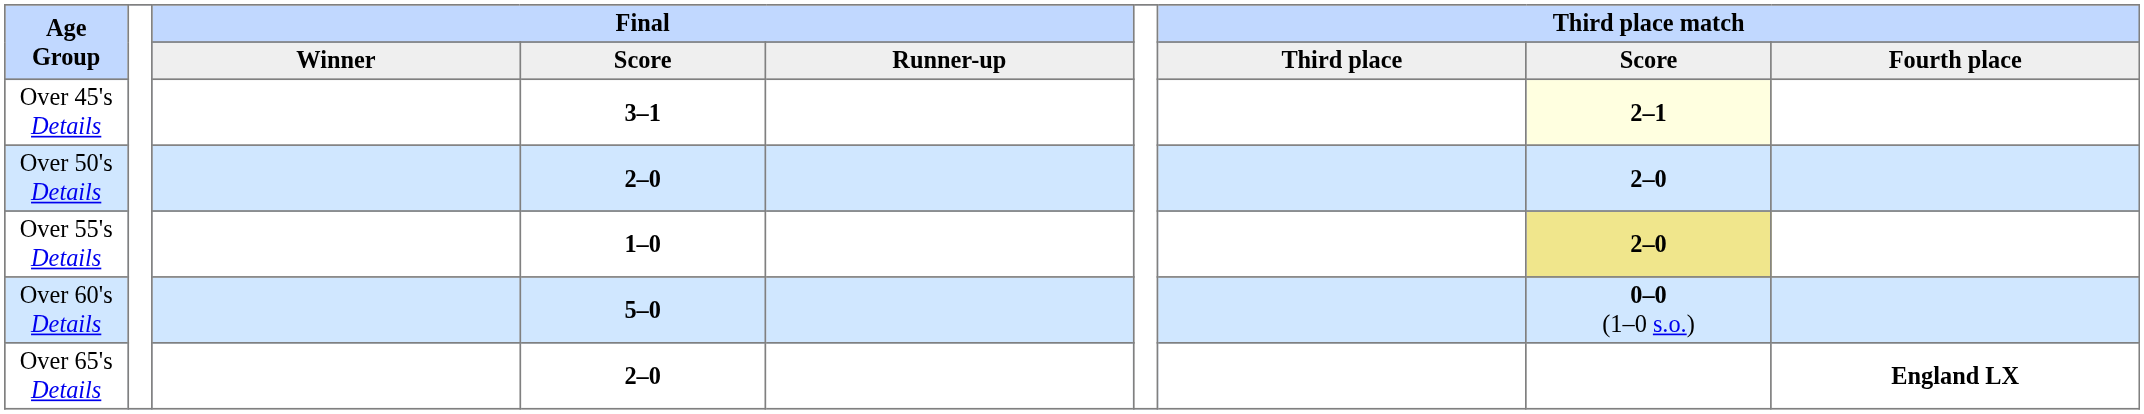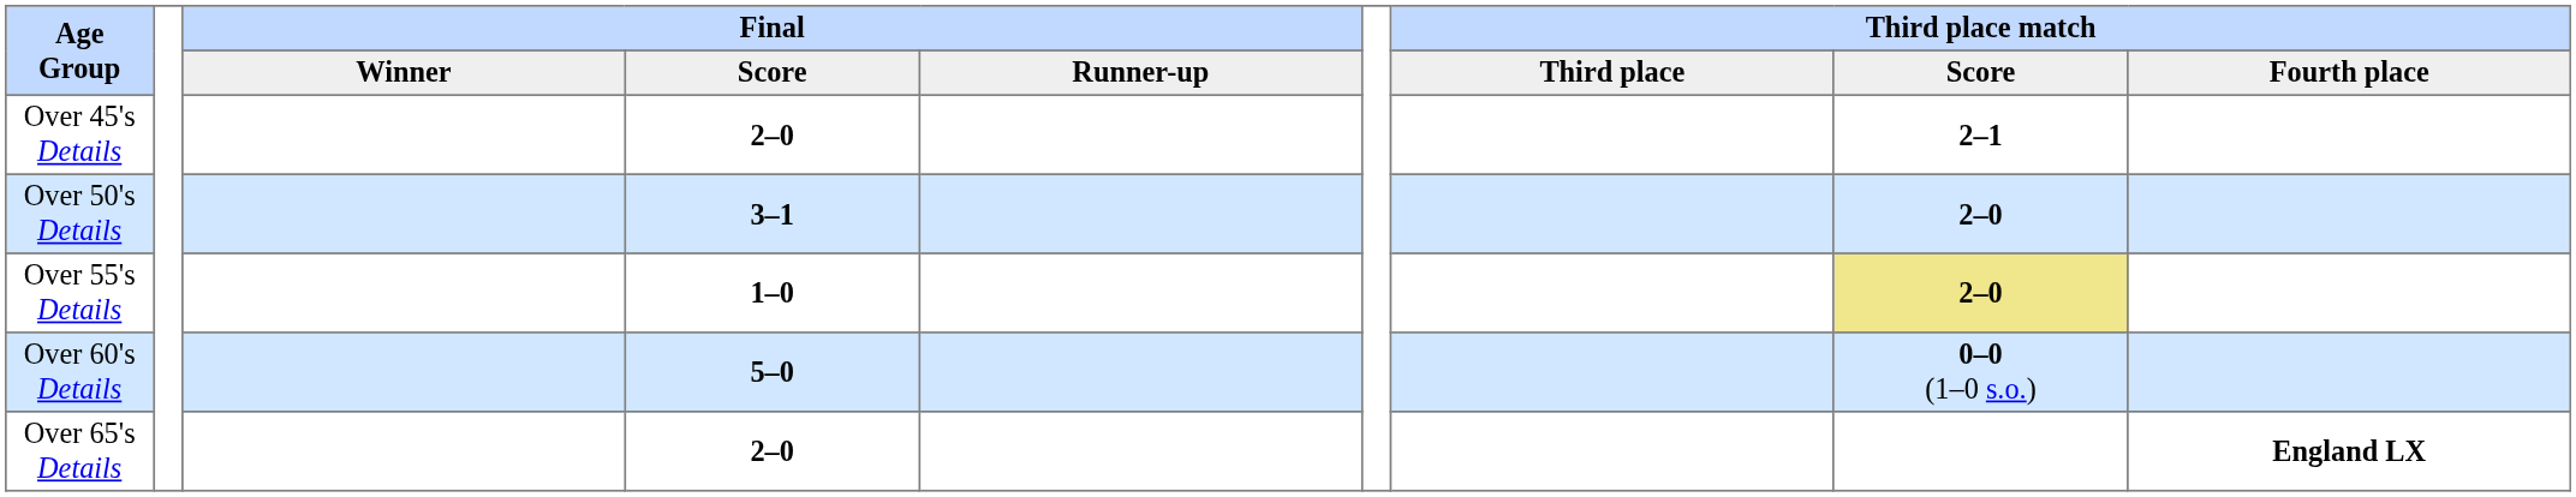Over 45's Details | Final / Score: 3–1 -> 2–0
Over 45's Details | Third place match / Score: lightyellow background -> no background
Over 50's Details | Final / Score: 2–0 -> 3–1
